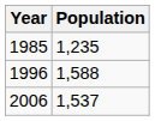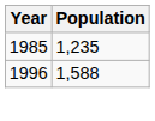- row: 2006 | 1,537
